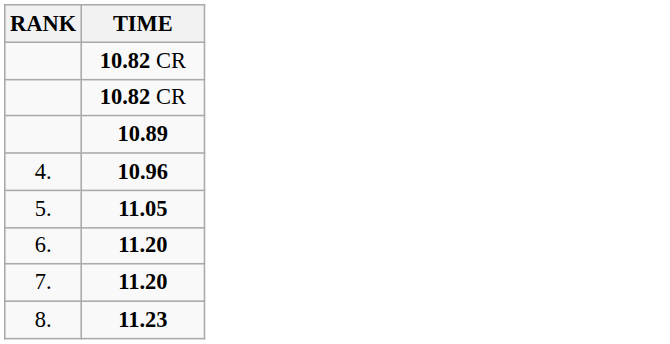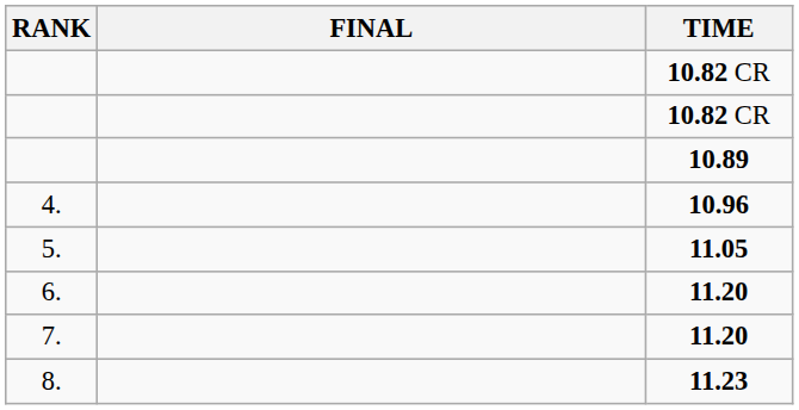+ column: FINAL
